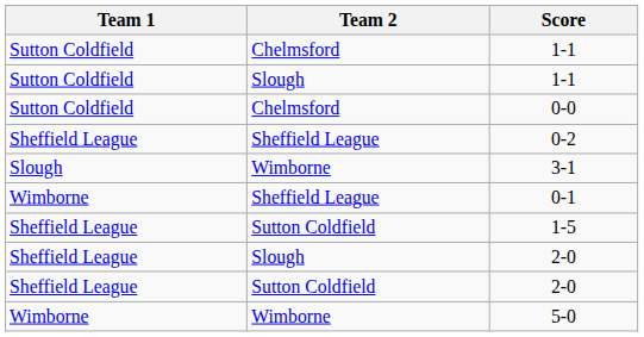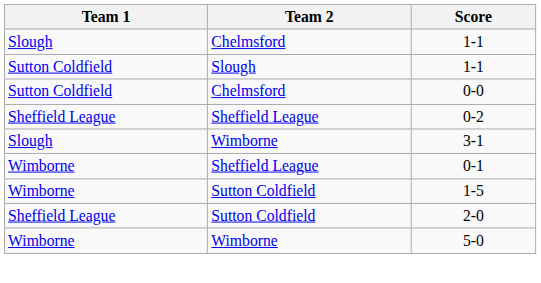Chelmsford / 1-1 | Team 1: Sutton Coldfield -> Slough
1-5 | Team 1: Sheffield League -> Wimborne
- row: Sheffield League | Slough | 2-0
